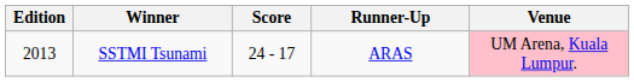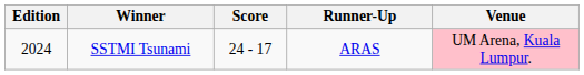SSTMI Tsunami | Edition: 2013 -> 2024
